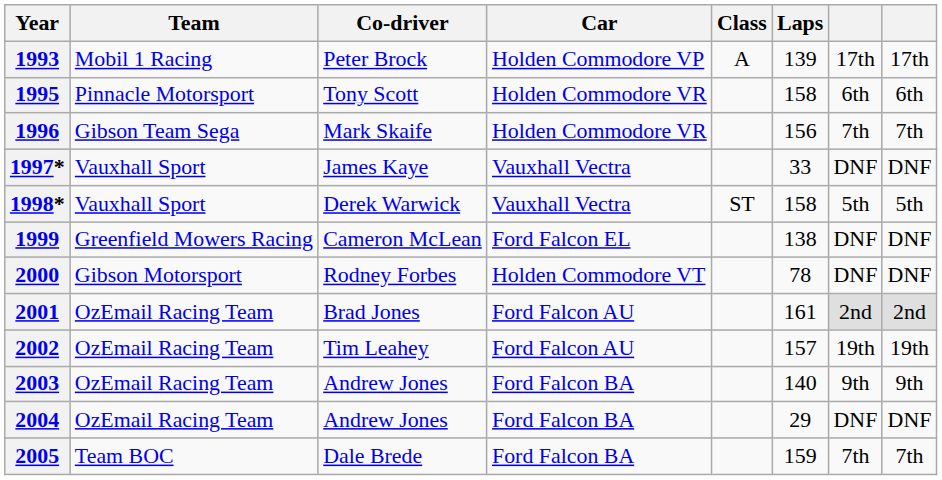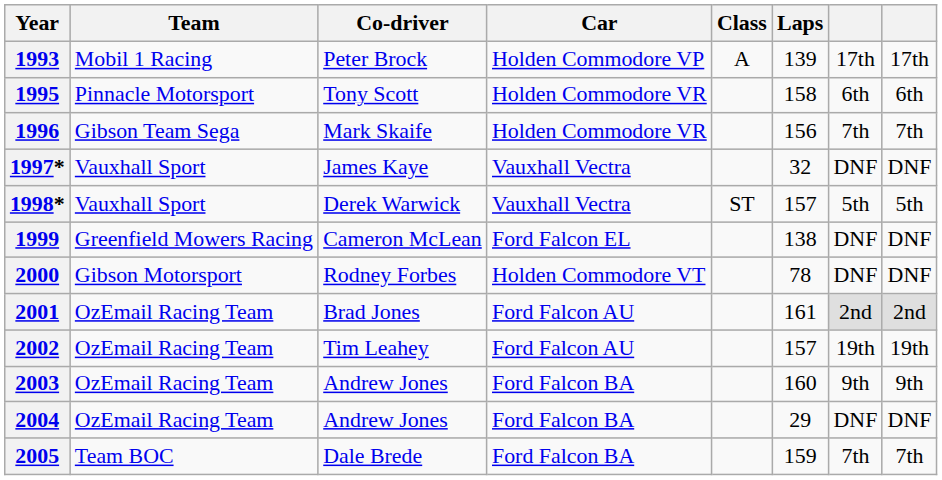1997* | Laps: 33 -> 32
1998* | Laps: 158 -> 157
2003 | Laps: 140 -> 160
